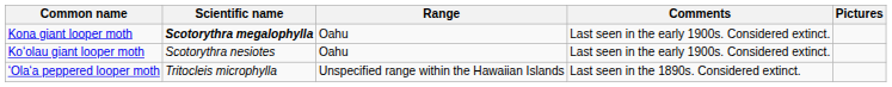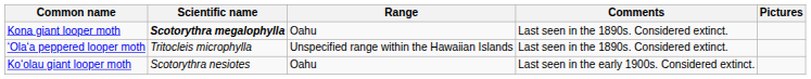Kona giant looper moth | Comments: Last seen in the early 1900s. Considered extinct. -> Last seen in the 1890s. Considered extinct.
rows swapped: Koʻolau giant looper moth <-> ʻOlaʻa peppered looper moth
